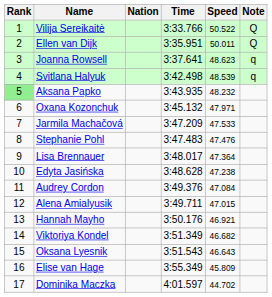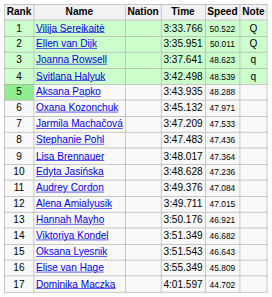Aksana Papko | Speed: 48.232 -> 48.288
Stephanie Pohl | Speed: 47.476 -> 47.436
Edyta Jasińska | Speed: 47.238 -> 47.236
